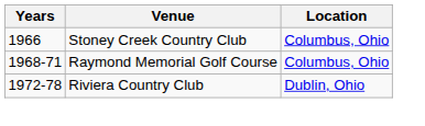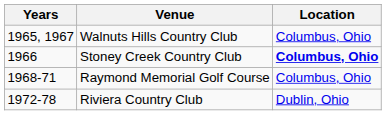+ row: 1965, 1967 | Walnuts Hills Country Club | Columbus, Ohio
Stoney Creek Country Club | Location: normal -> bold
